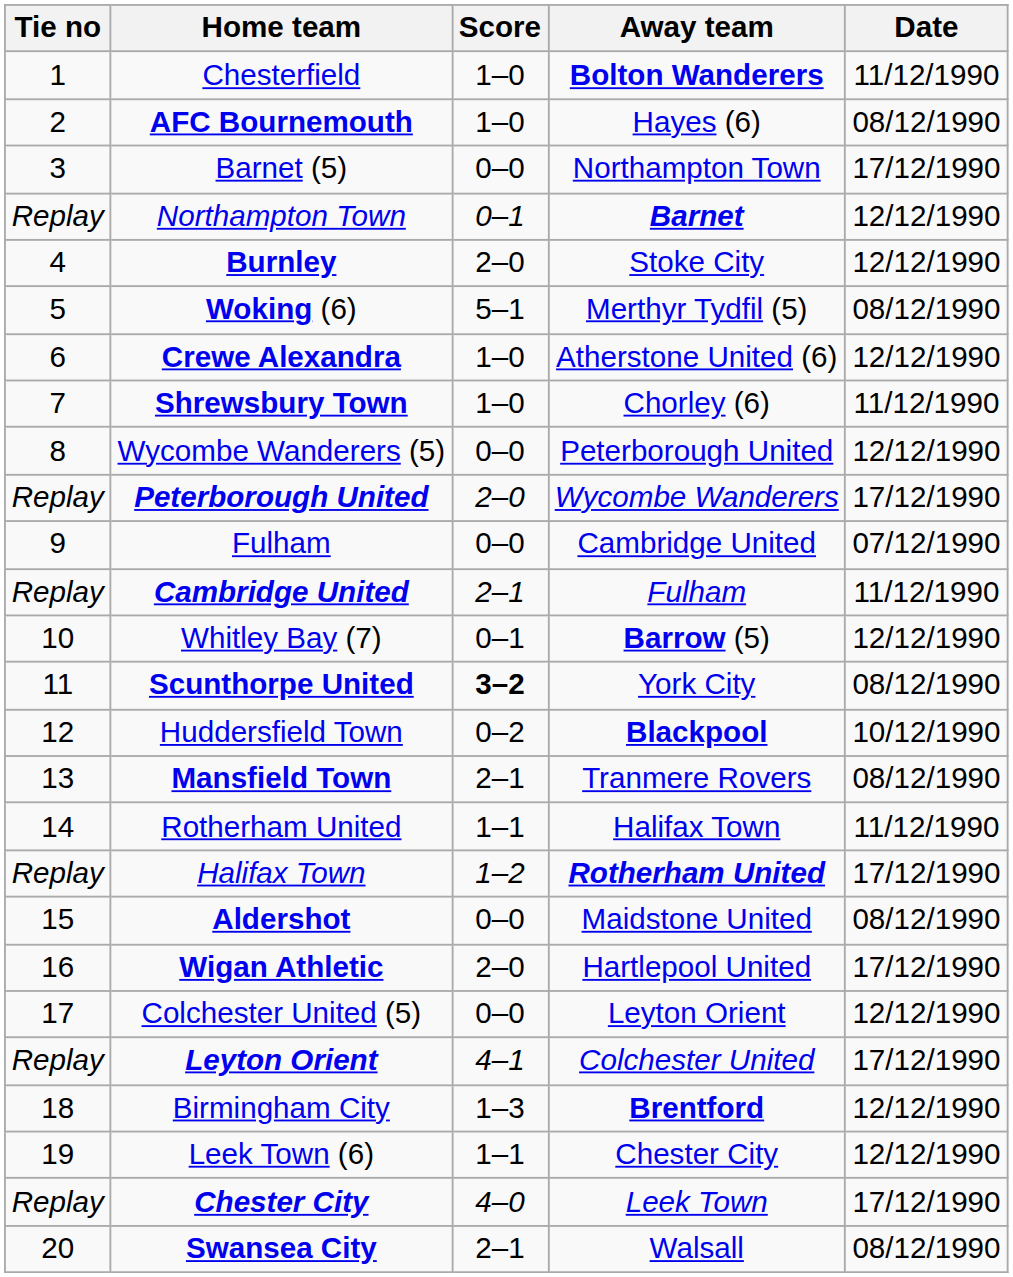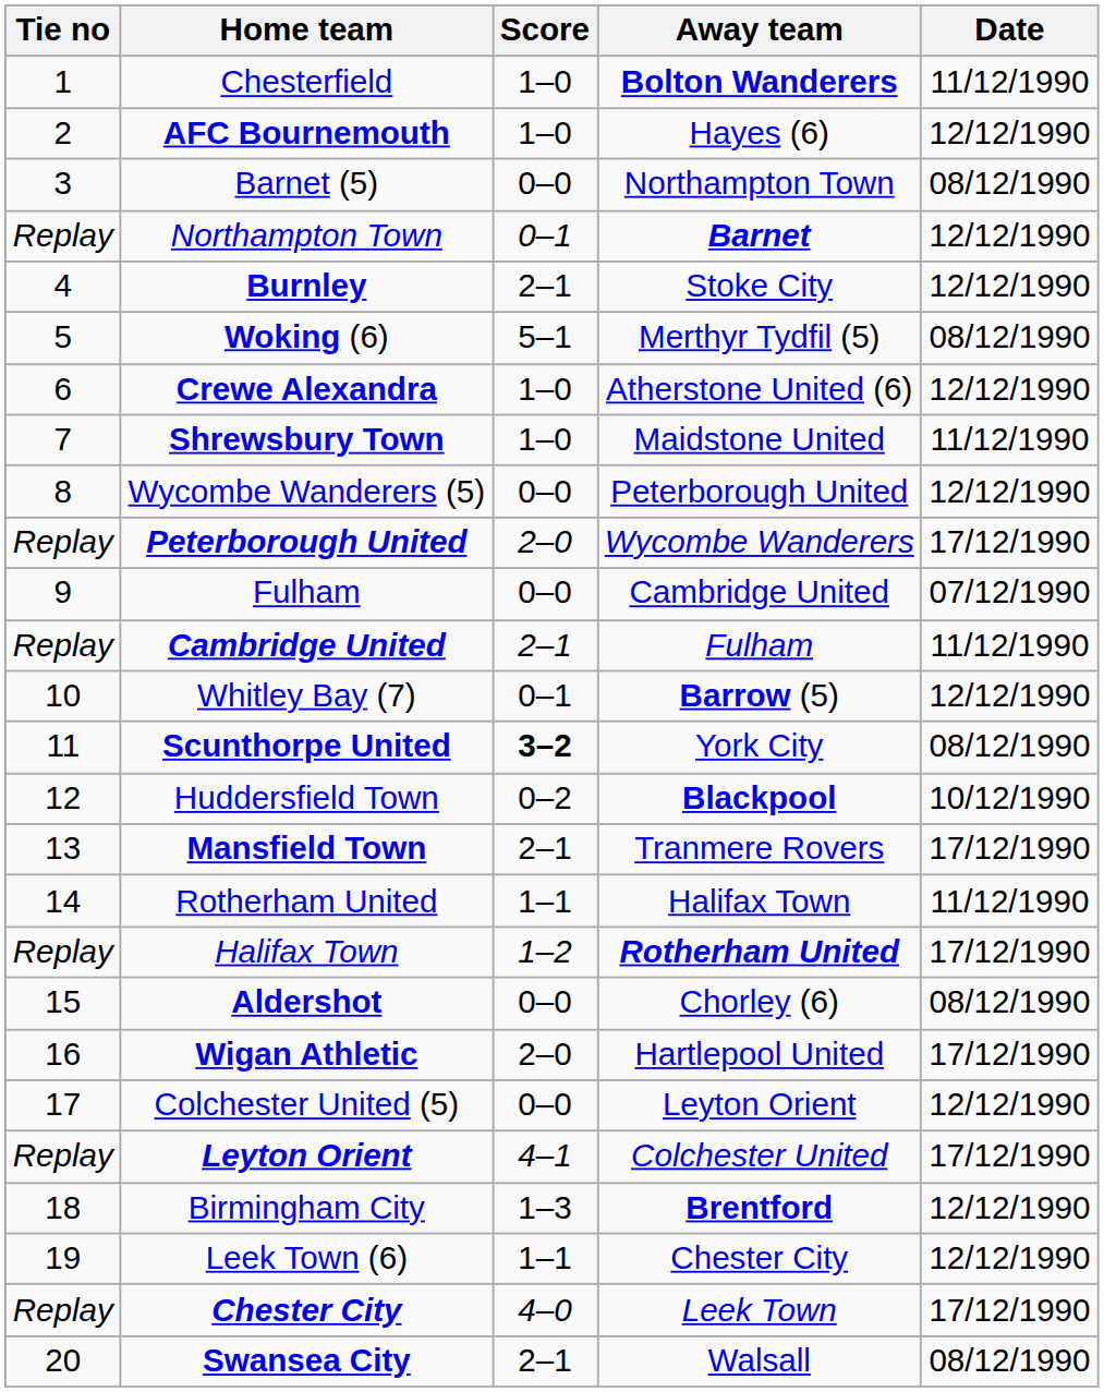AFC Bournemouth | Date: 08/12/1990 -> 12/12/1990
Barnet (5) | Date: 17/12/1990 -> 08/12/1990
Burnley | Score: 2–0 -> 2–1
Shrewsbury Town | Away team: Chorley (6) -> Maidstone United
Mansfield Town | Date: 08/12/1990 -> 17/12/1990
Aldershot | Away team: Maidstone United -> Chorley (6)
